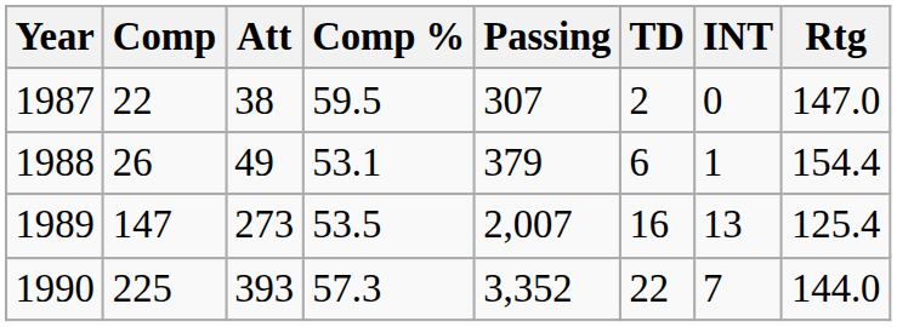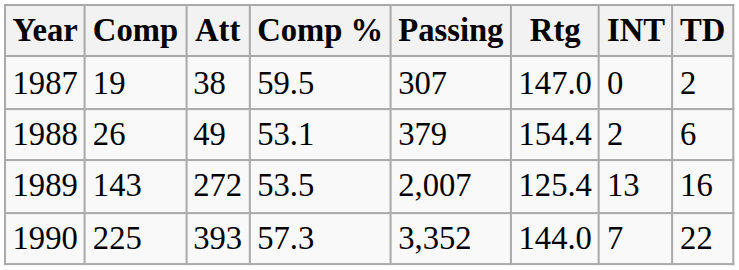columns swapped: TD <-> Rtg
1987 | Comp: 22 -> 19
1988 | INT: 1 -> 2
1989 | Comp: 147 -> 143
1989 | Att: 273 -> 272
